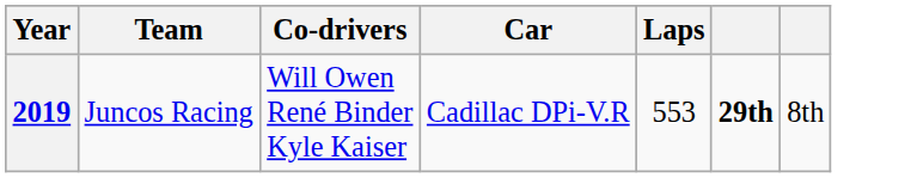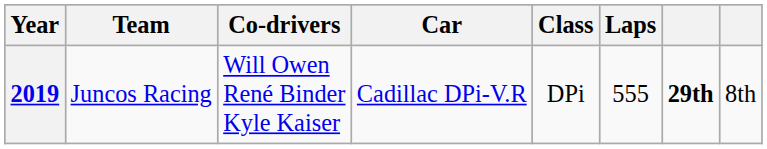+ column: Class | DPi
2019 | Laps: 553 -> 555
